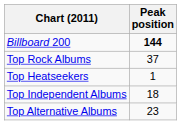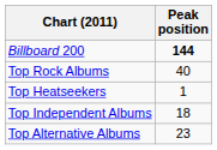Top Rock Albums | Peak position: 37 -> 40
